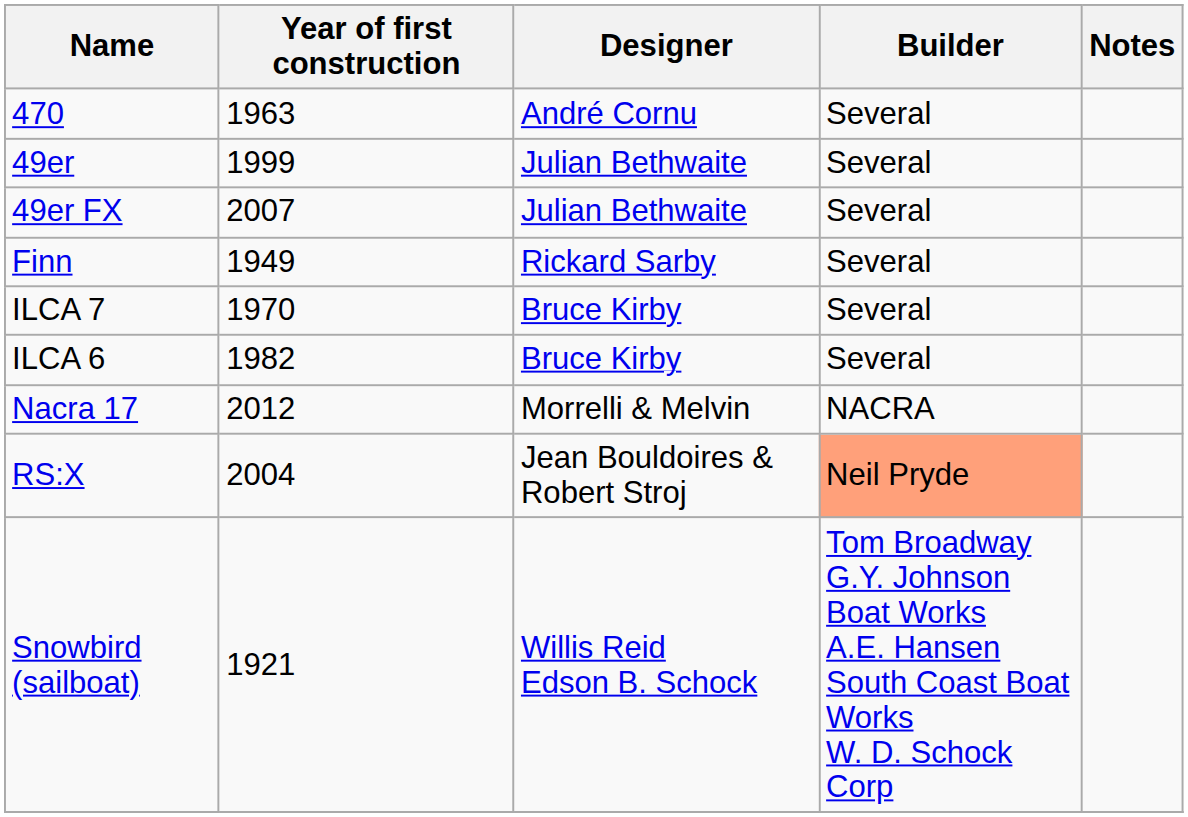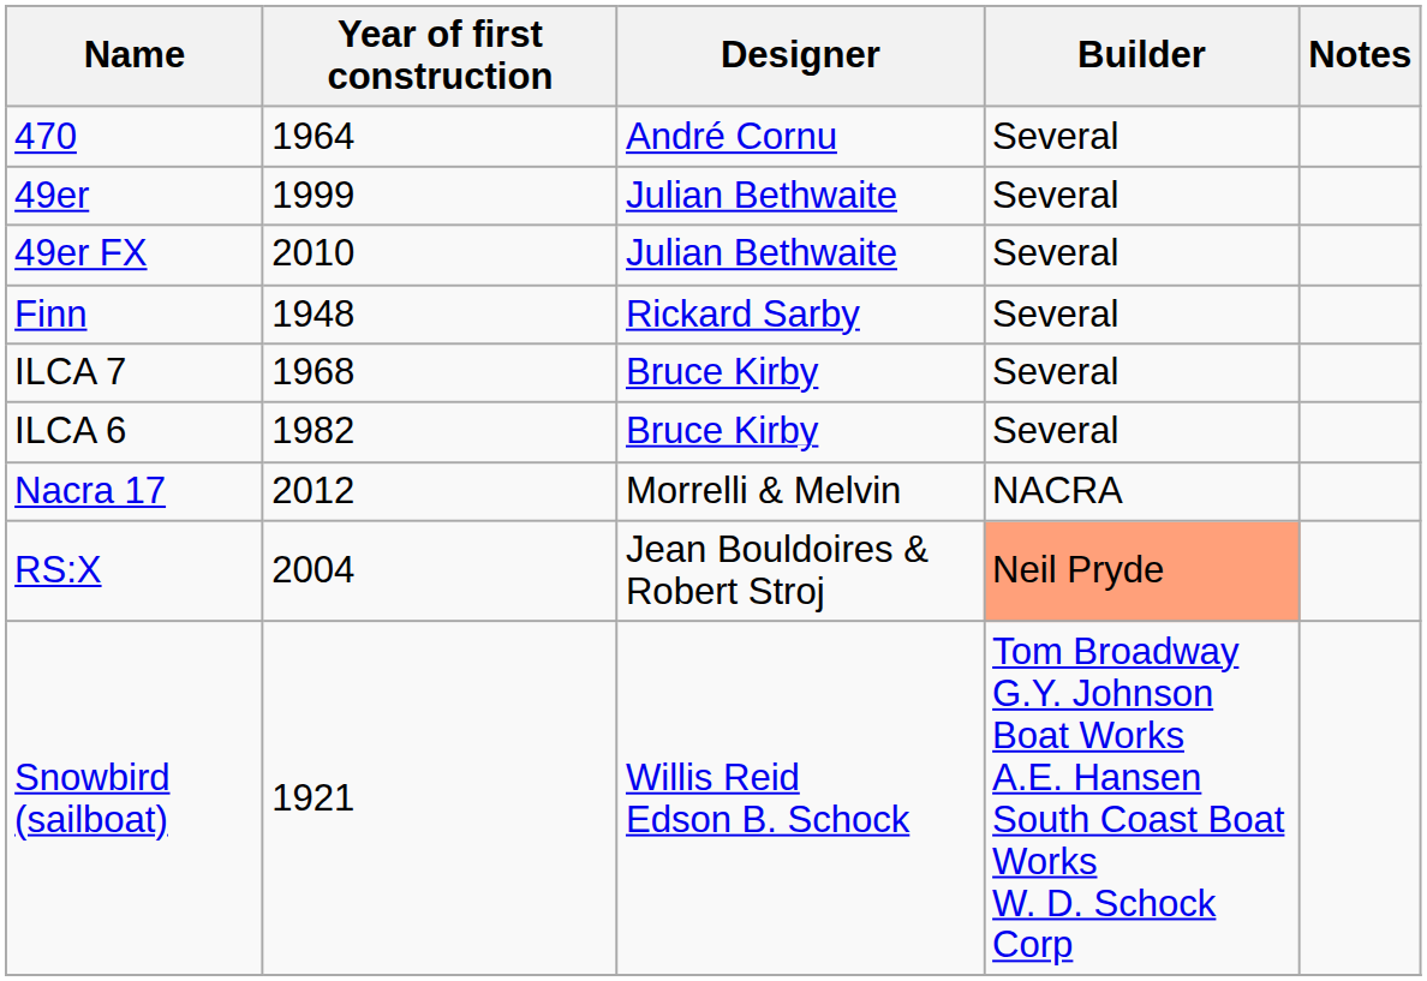470 | Year of first construction: 1963 -> 1964
49er FX | Year of first construction: 2007 -> 2010
Finn | Year of first construction: 1949 -> 1948
ILCA 7 | Year of first construction: 1970 -> 1968
